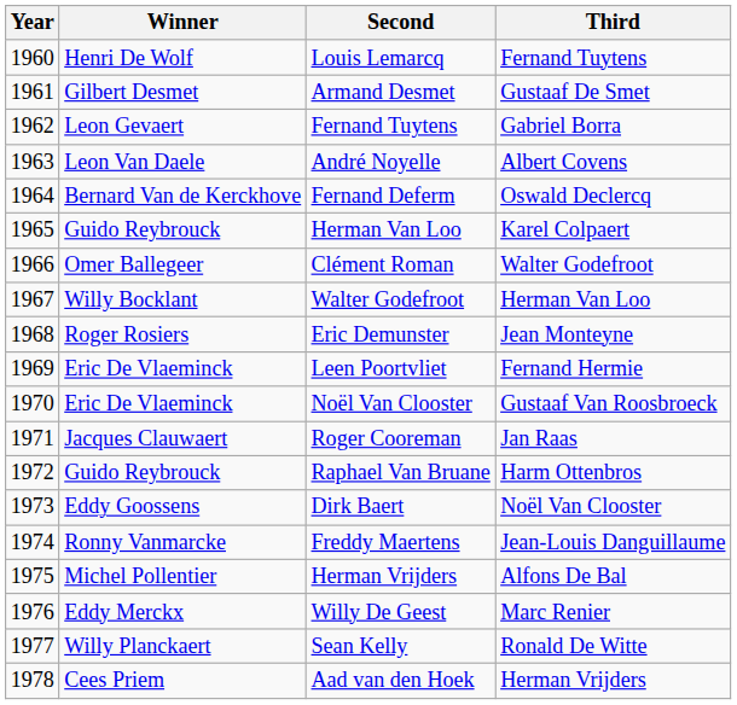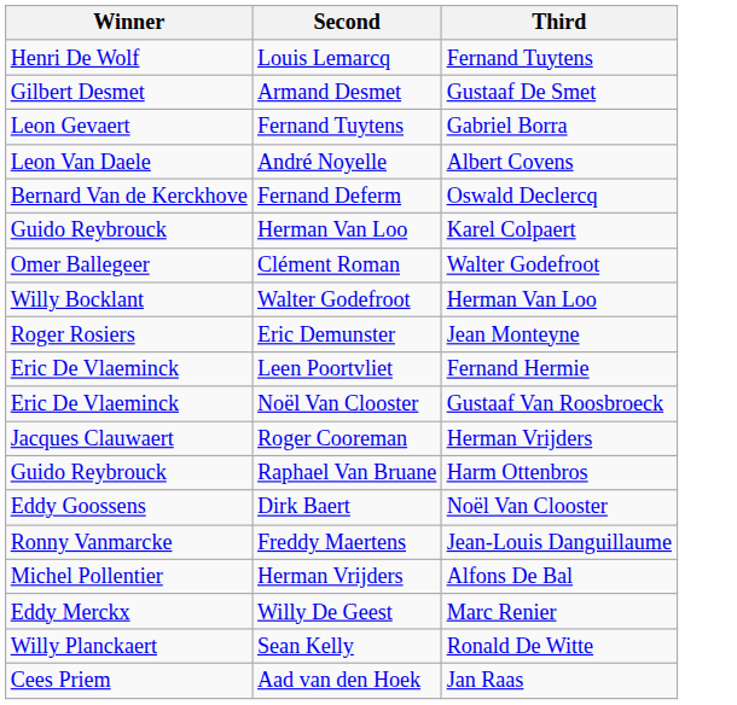- column: Year | 1960 | 1961 | 1962 | 1963 | 1964 | 1965 | 1966 | 1967 | 1968 | 1969 | 1970 | 1971 | 1972 | 1973 | 1974 | 1975 | 1976 | 1977 | 1978
Roger Cooreman | Third: Jan Raas -> Herman Vrijders
Aad van den Hoek | Third: Herman Vrijders -> Jan Raas
